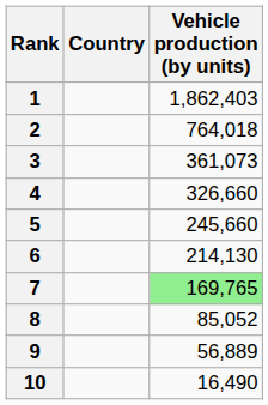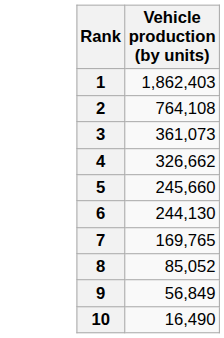- column: Country
2 | Vehicle production (by units): 764,018 -> 764,108
4 | Vehicle production (by units): 326,660 -> 326,662
6 | Vehicle production (by units): 214,130 -> 244,130
7 | Vehicle production (by units): lightgreen background -> no background
9 | Vehicle production (by units): 56,889 -> 56,849
